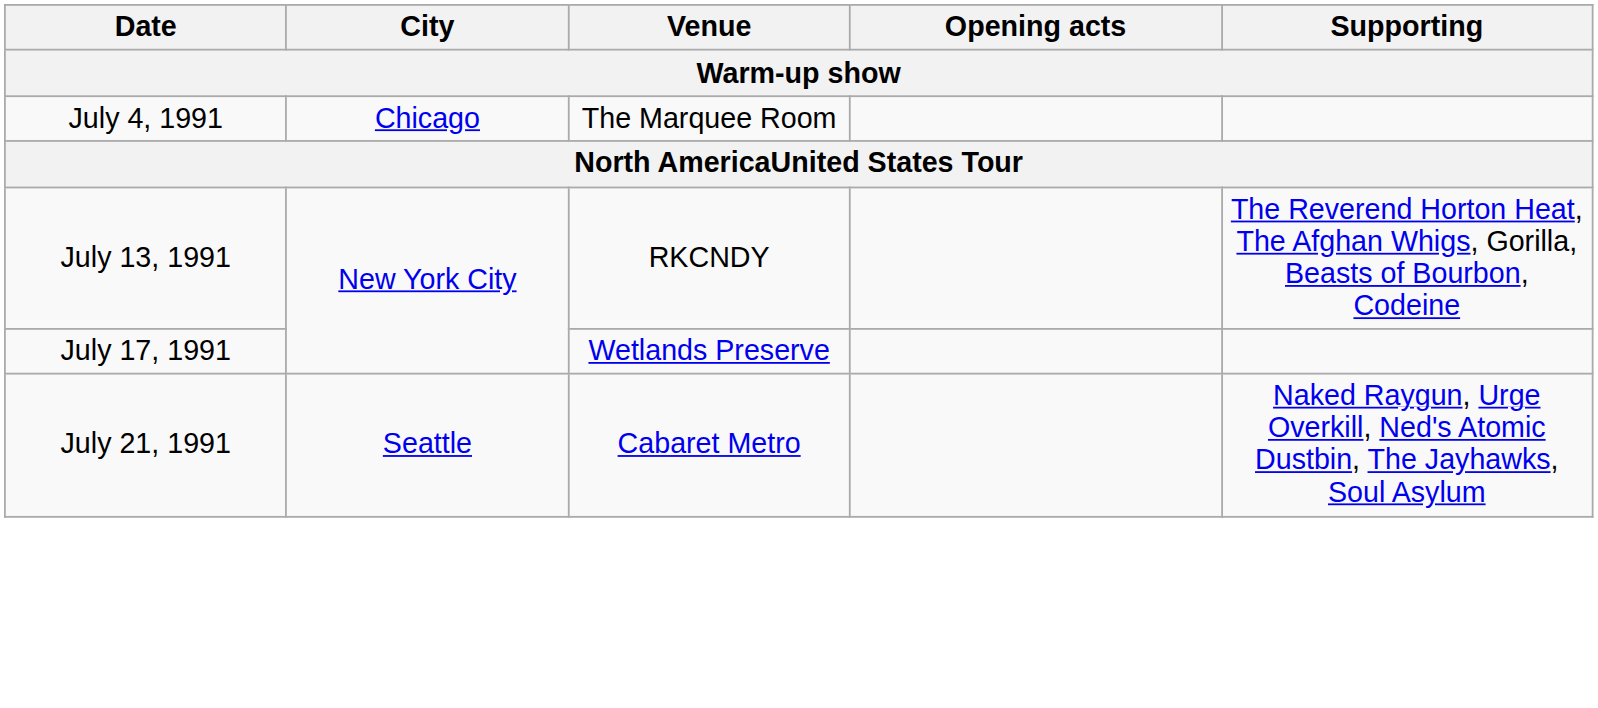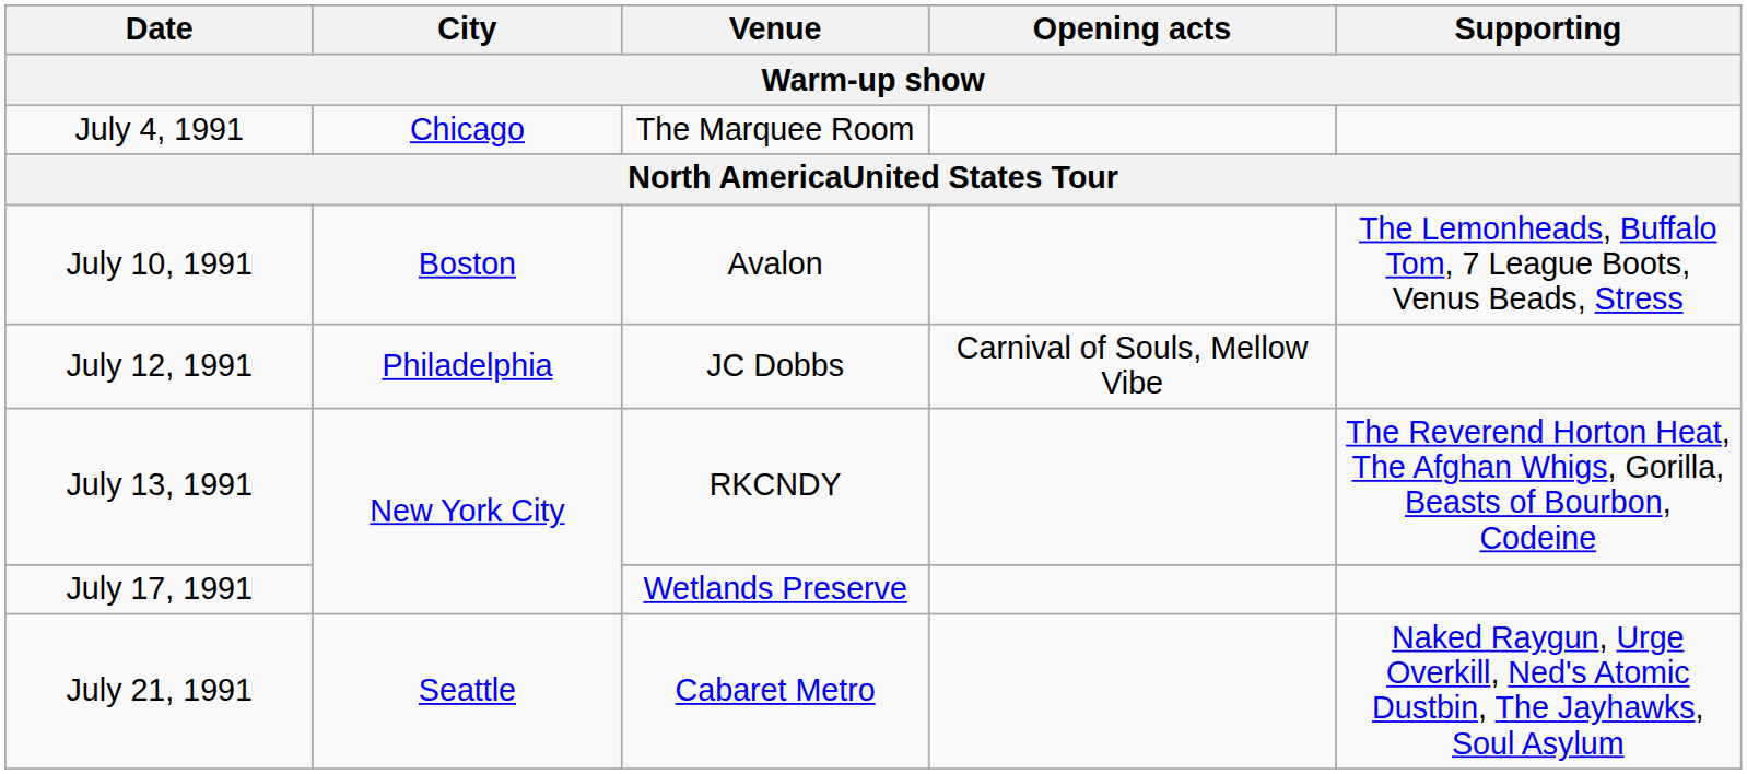+ row: July 10, 1991 | Boston | Avalon | The Lemonheads, Buffalo Tom, 7 League Boots, Venus Beads, Stress
+ row: July 12, 1991 | Philadelphia | JC Dobbs | Carnival of Souls, Mellow Vibe
